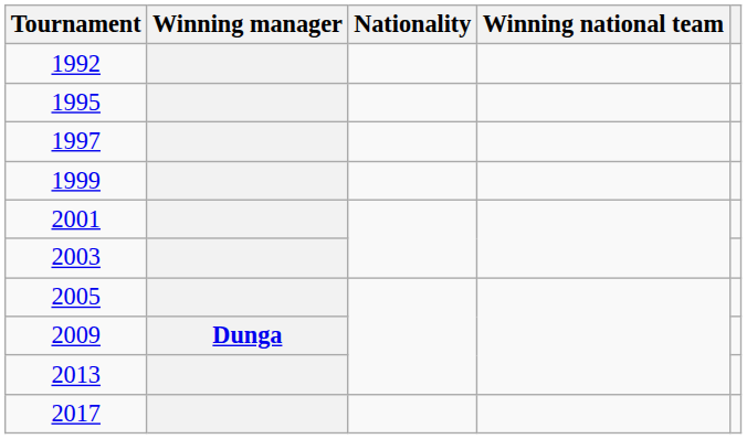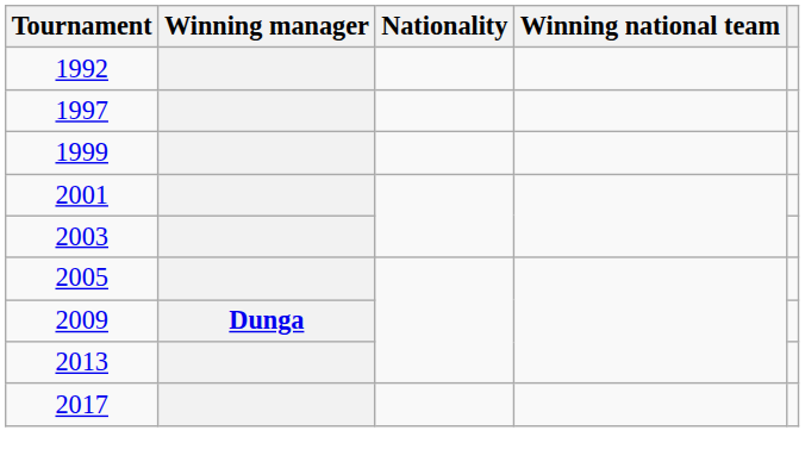- row: 1995
